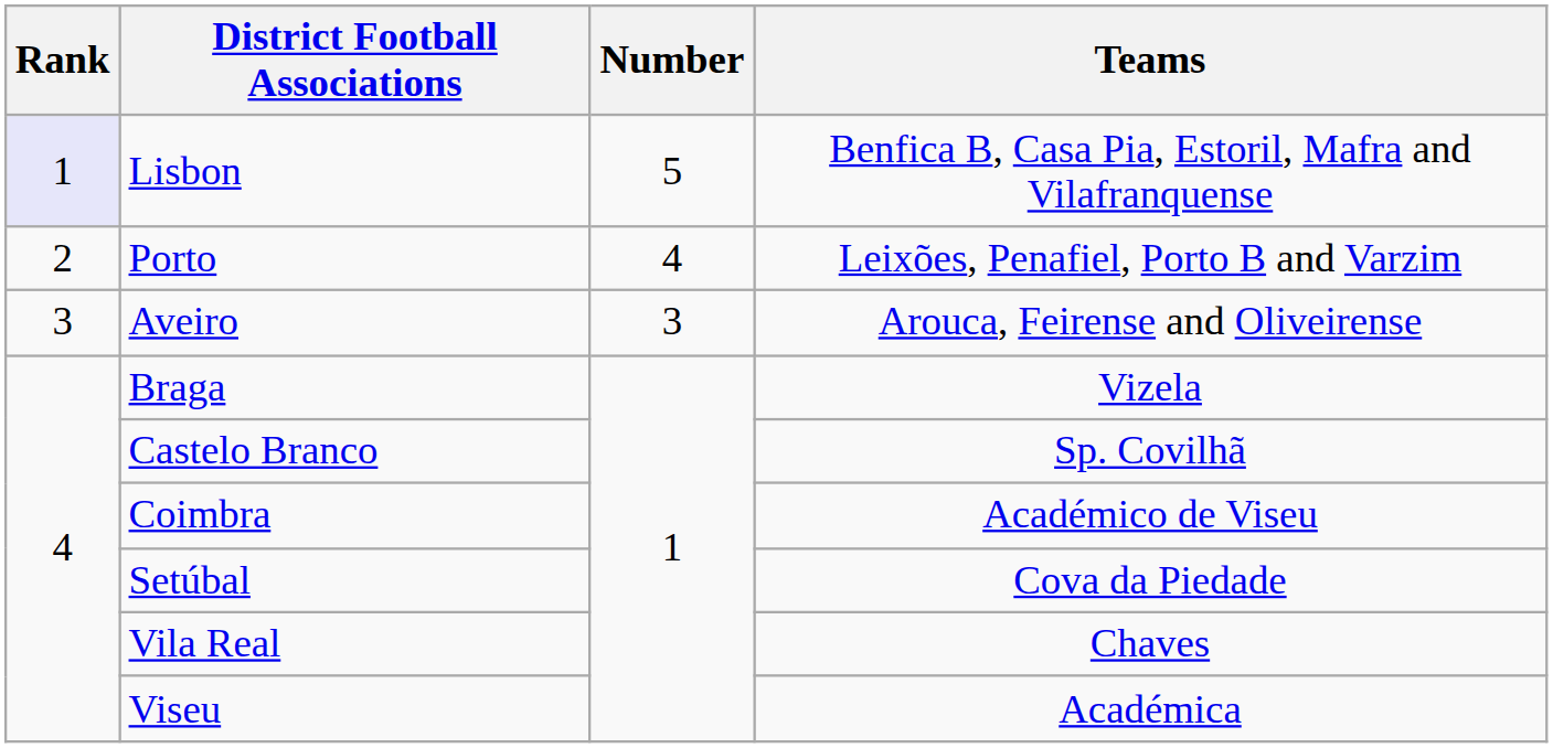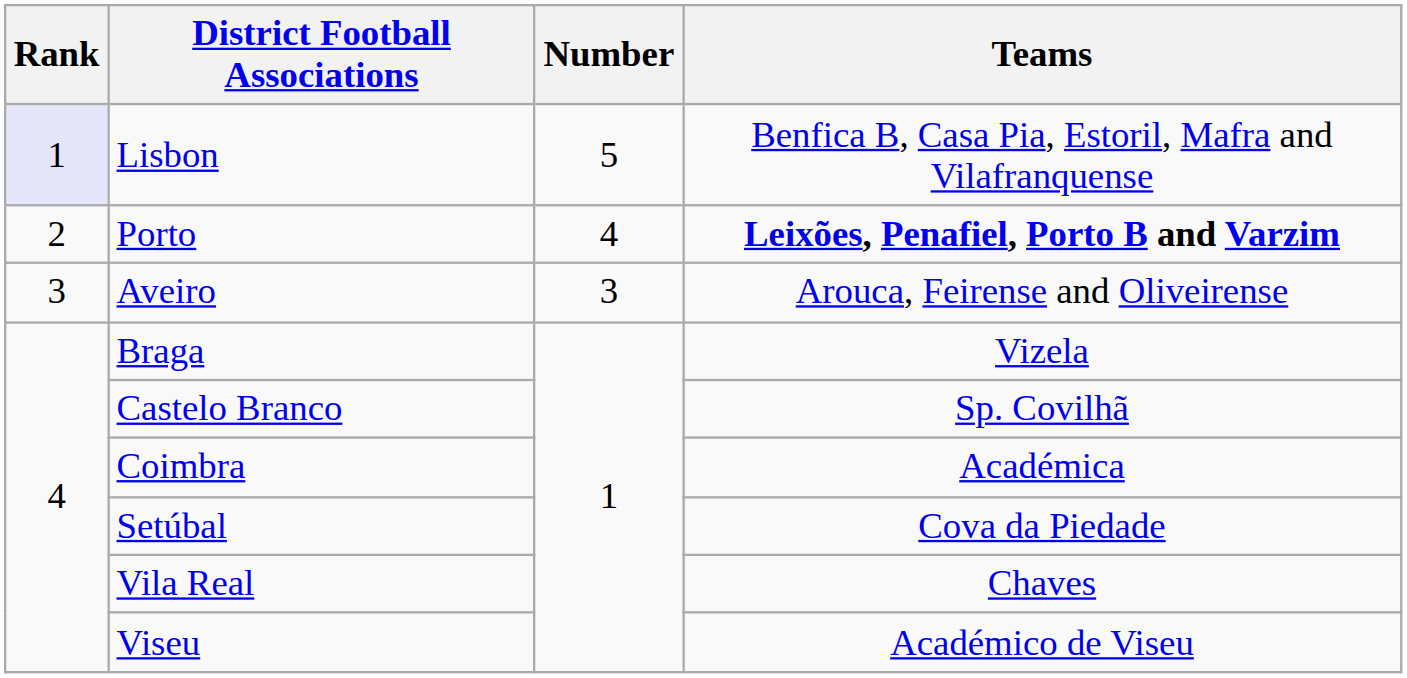Porto | Teams: normal -> bold
Coimbra | Teams: Académico de Viseu -> Académica
Viseu | Teams: Académica -> Académico de Viseu
